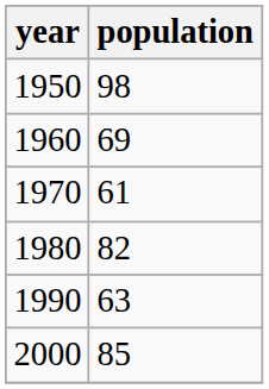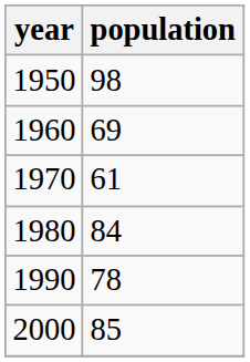1980 | population: 82 -> 84
1990 | population: 63 -> 78
